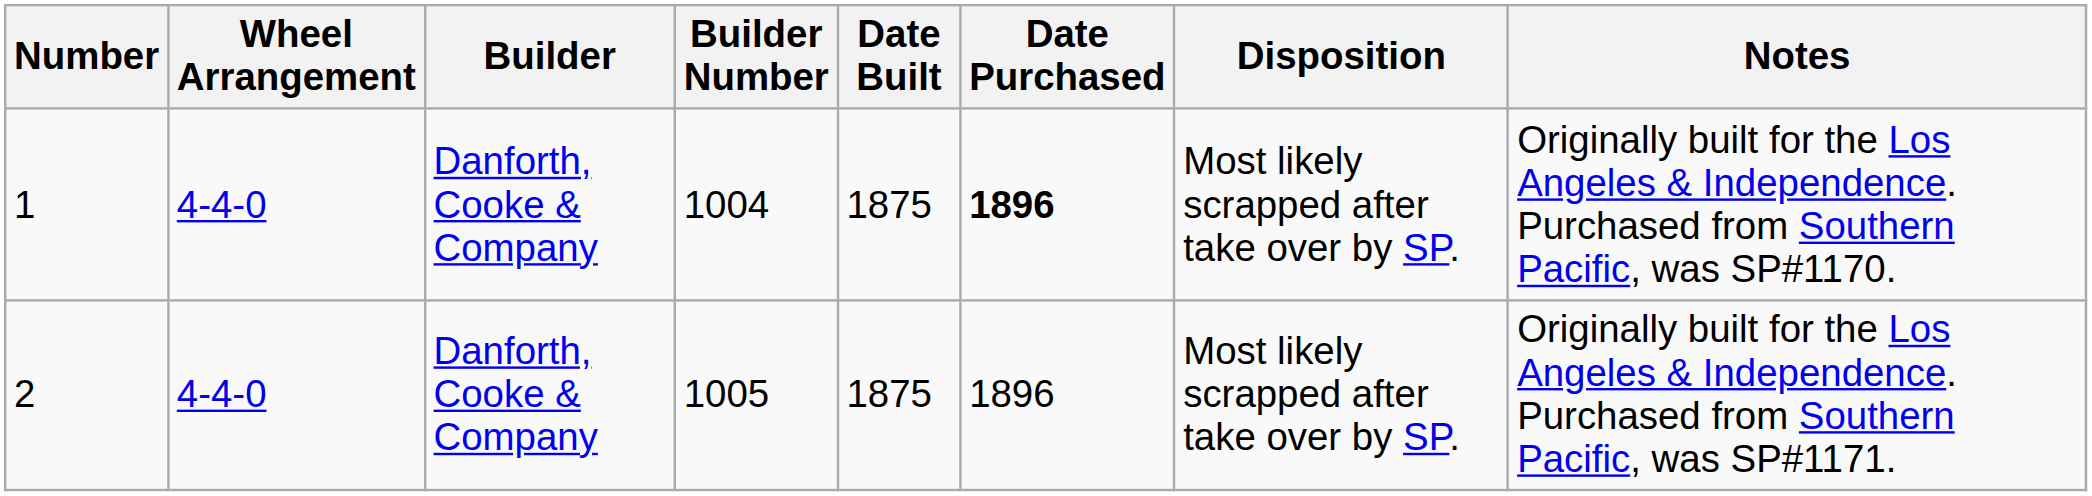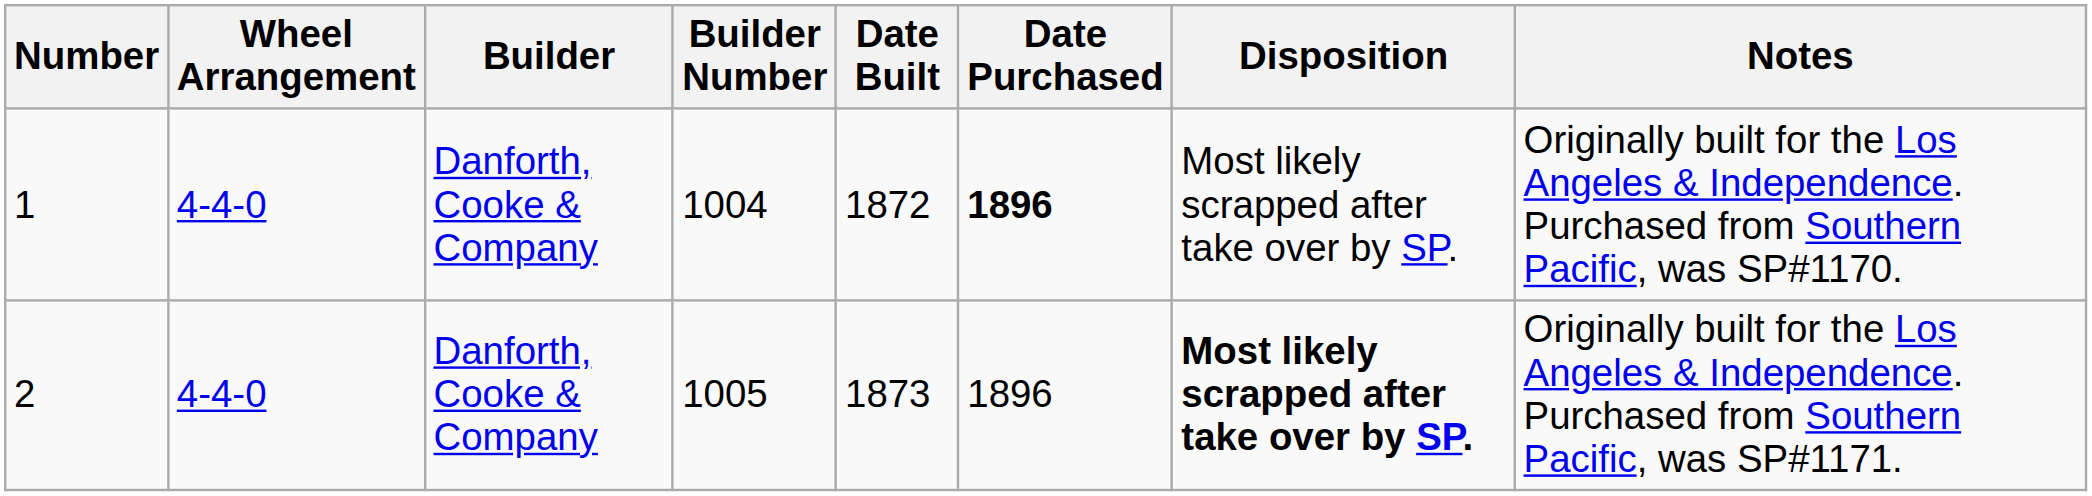1 | Date Built: 1875 -> 1872
2 | Date Built: 1875 -> 1873
2 | Disposition: normal -> bold
